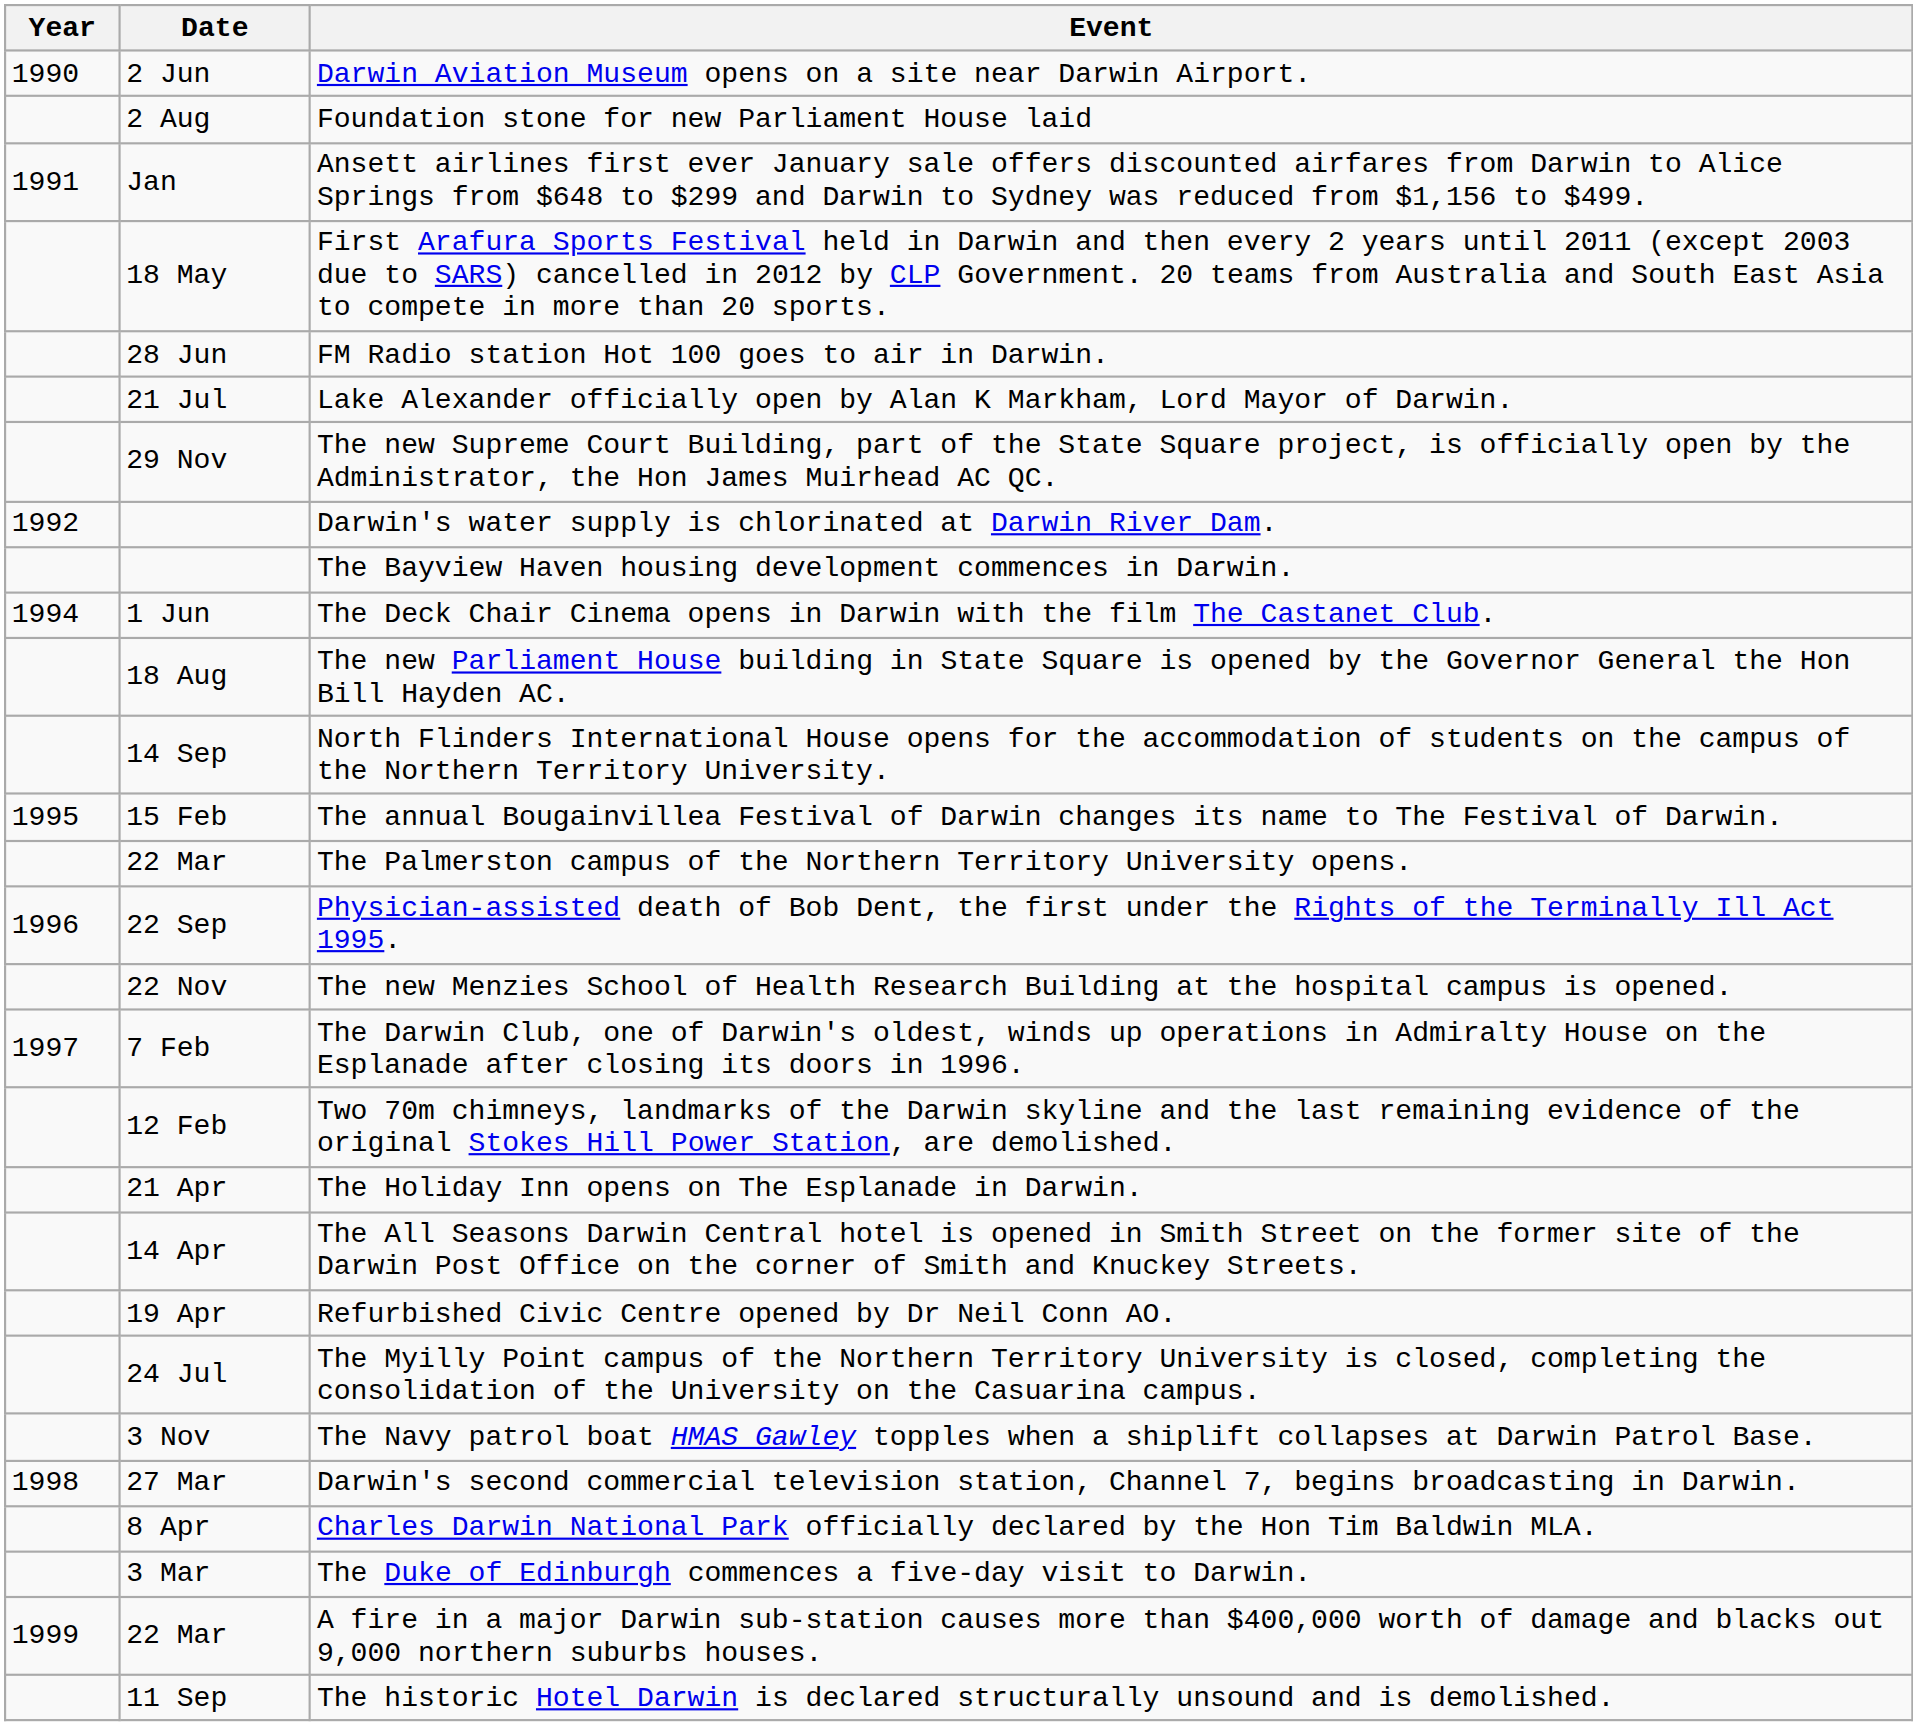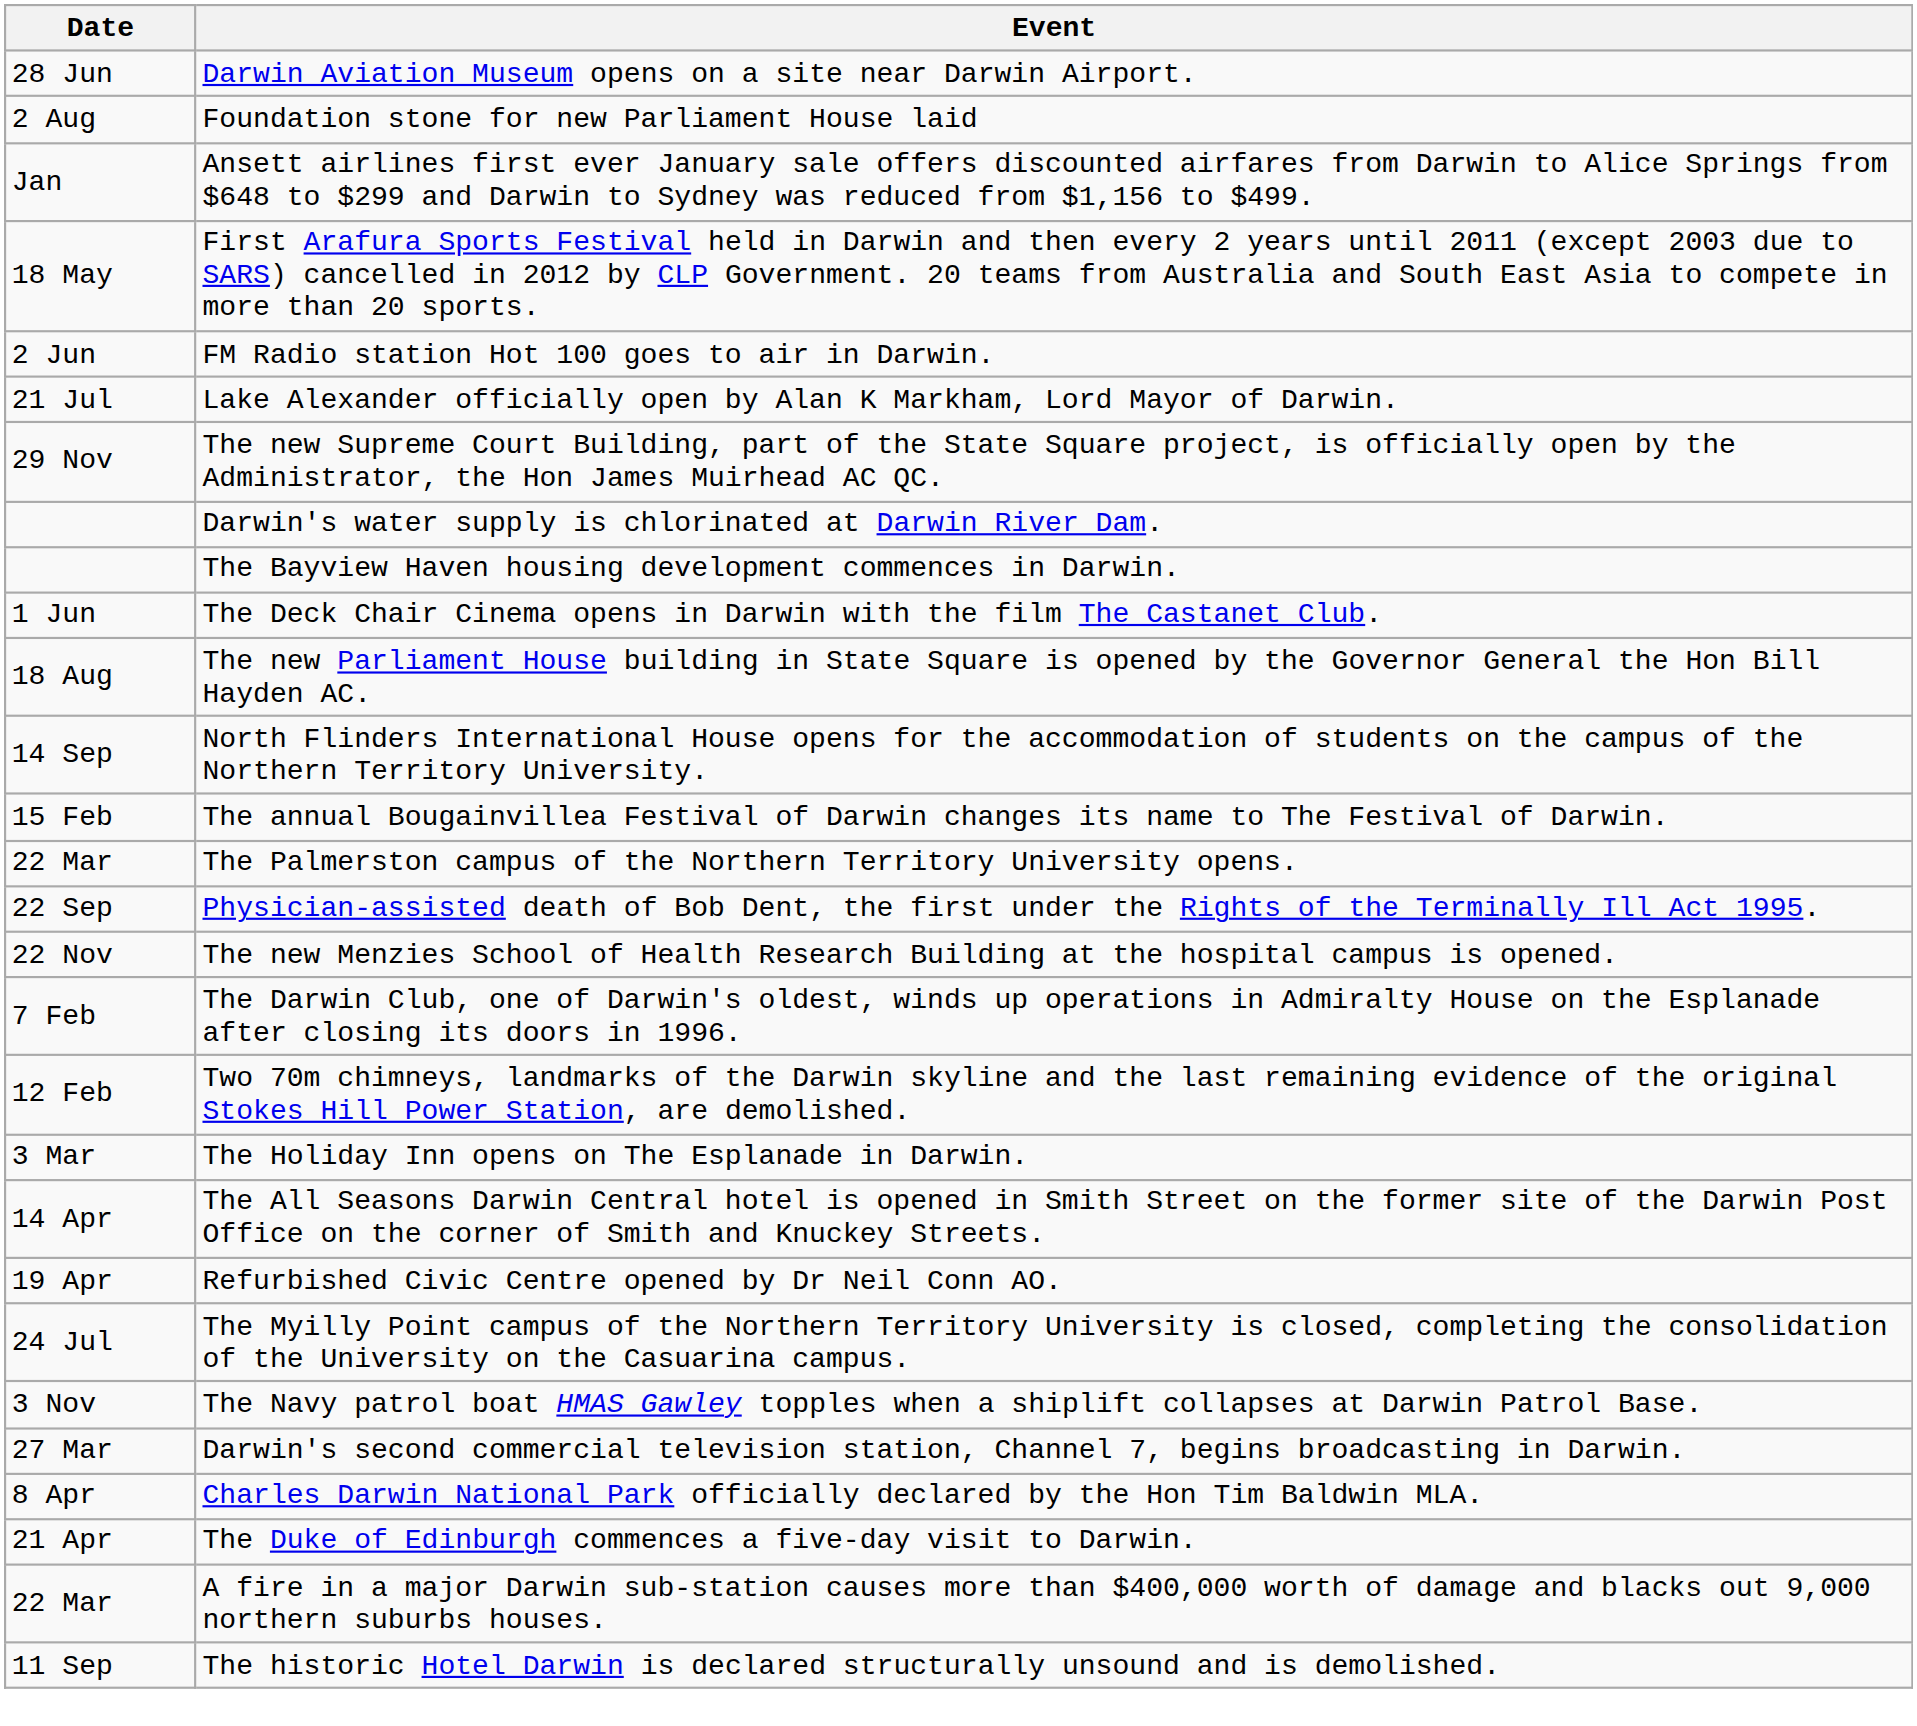- column: Year | 1990 | 1991 | 1992 | 1994 | 1995 | 1996 | 1997 | 1998 | 1999
Darwin Aviation Museum opens on a site near Darwin Airport. | Date: 2 Jun -> 28 Jun
FM Radio station Hot 100 goes to air in Darwin. | Date: 28 Jun -> 2 Jun
The Holiday Inn opens on The Esplanade in Darwin. | Date: 21 Apr -> 3 Mar
The Duke of Edinburgh commences a five-day visit to Darwin. | Date: 3 Mar -> 21 Apr
